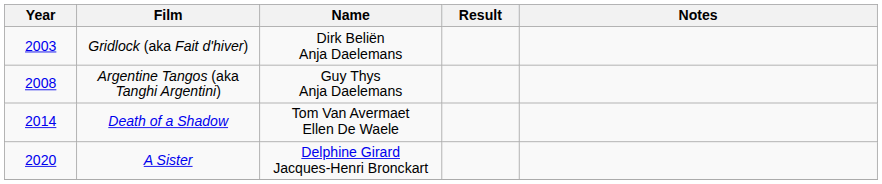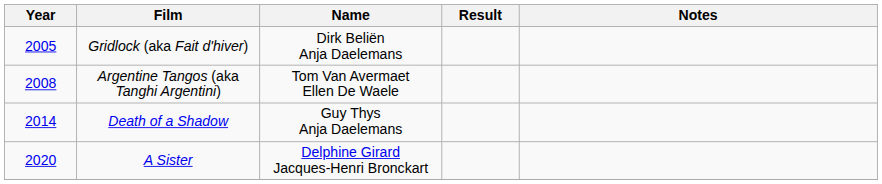Gridlock (aka Fait d'hiver) | Year: 2003 -> 2005
Argentine Tangos (aka Tanghi Argentini) | Name: Guy Thys Anja Daelemans -> Tom Van Avermaet Ellen De Waele
Death of a Shadow | Name: Tom Van Avermaet Ellen De Waele -> Guy Thys Anja Daelemans
